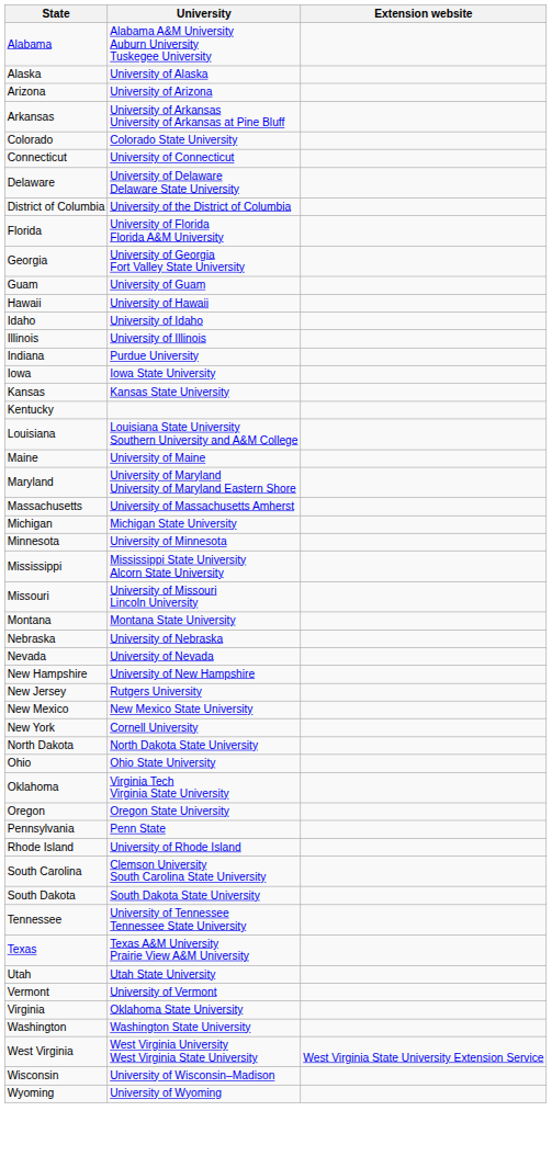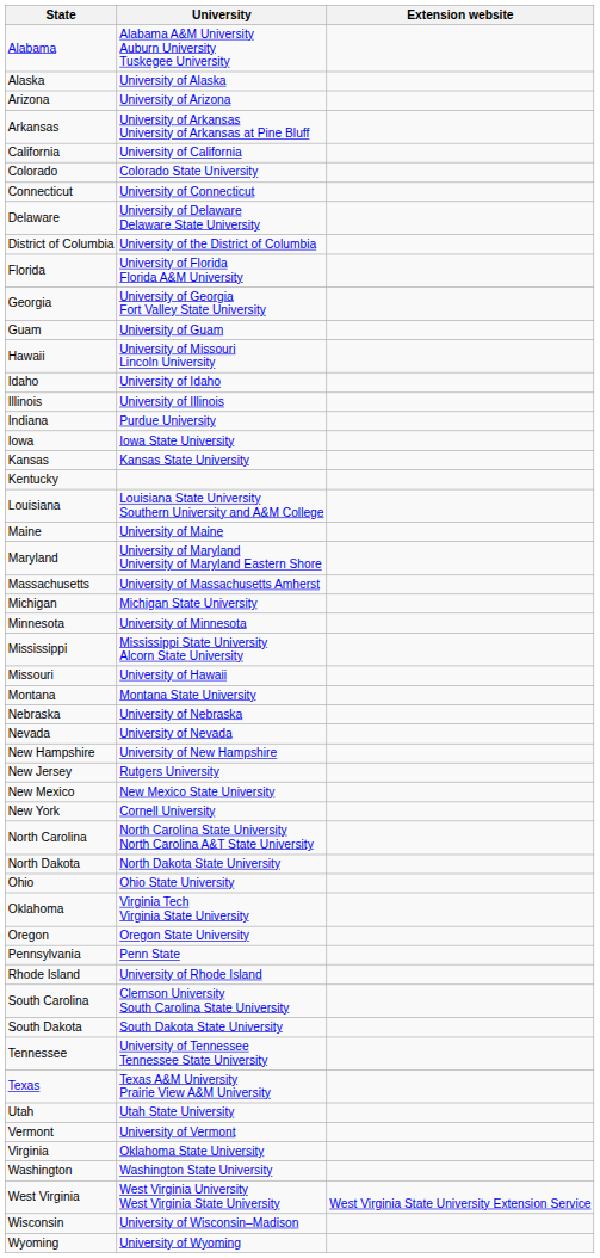+ row: California | University of California
Hawaii | University: University of Hawaii -> University of Missouri Lincoln University
Missouri | University: University of Missouri Lincoln University -> University of Hawaii
+ row: North Carolina | North Carolina State University North Carolina A&T State University
